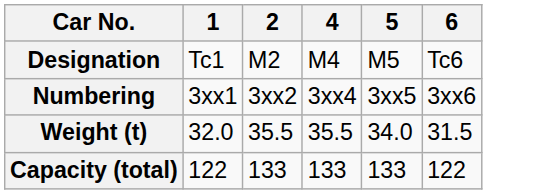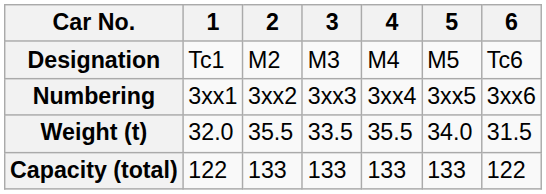+ column: 3 | M3 | 3xx3 | 33.5 | 133
